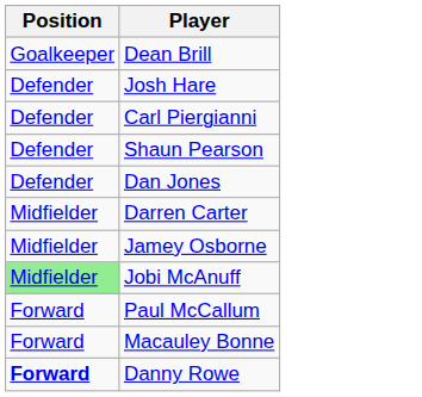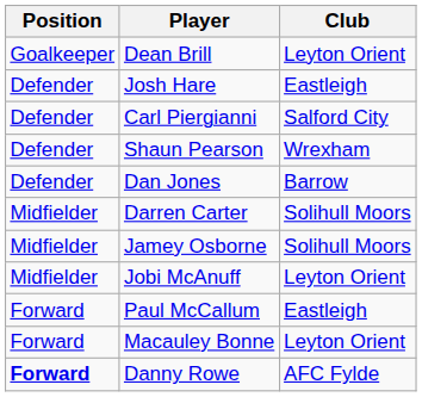+ column: Club | Leyton Orient | Eastleigh | Salford City | Wrexham | Barrow | Solihull Moors | Solihull Moors | Leyton Orient | Eastleigh | Leyton Orient | AFC Fylde
Jobi McAnuff | Position: lightgreen background -> no background
